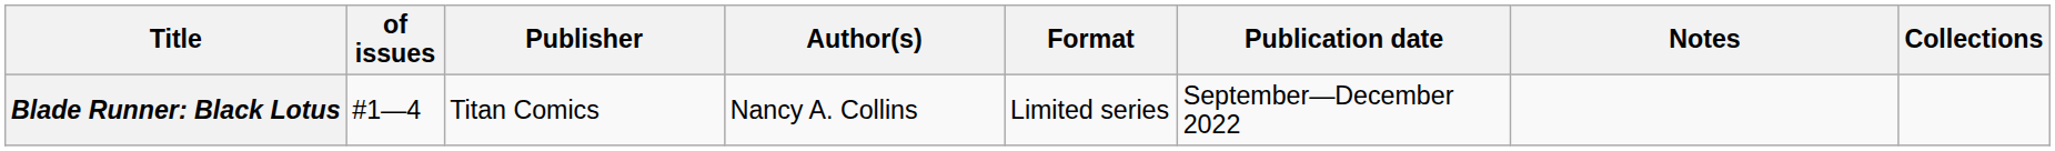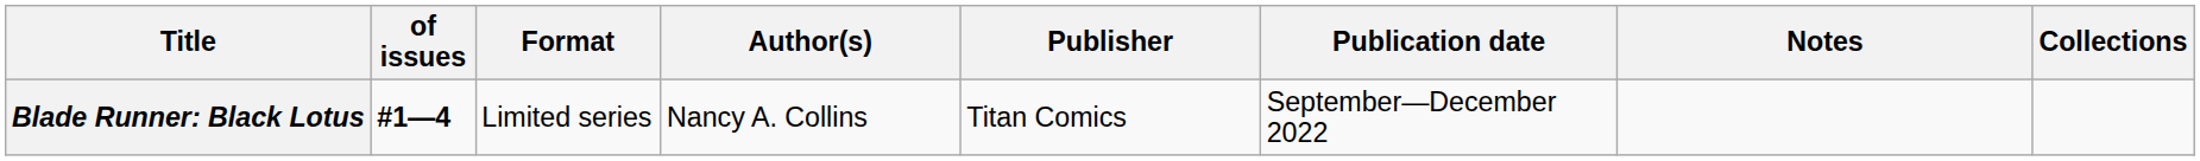columns swapped: Format <-> Publisher
Blade Runner: Black Lotus | of issues: normal -> bold
